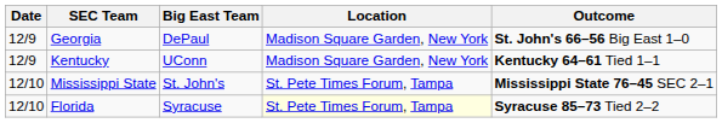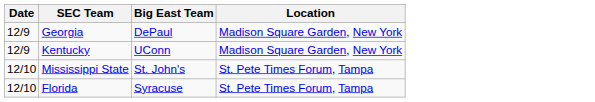- column: Outcome | St. John's 66–56 Big East 1–0 | Kentucky 64–61 Tied 1–1 | Mississippi State 76–45 SEC 2–1 | Syracuse 85–73 Tied 2–2
Florida | Location: lightyellow background -> no background
